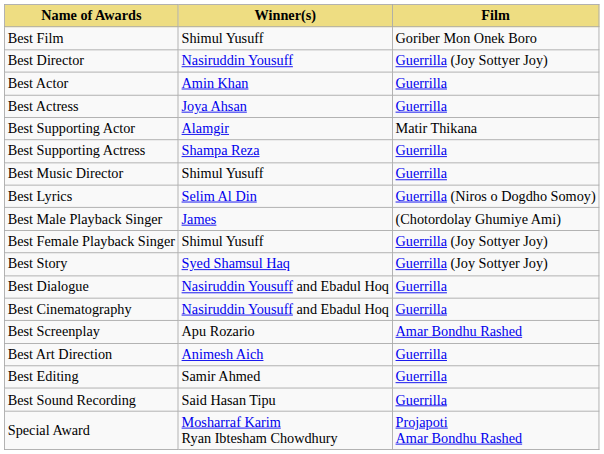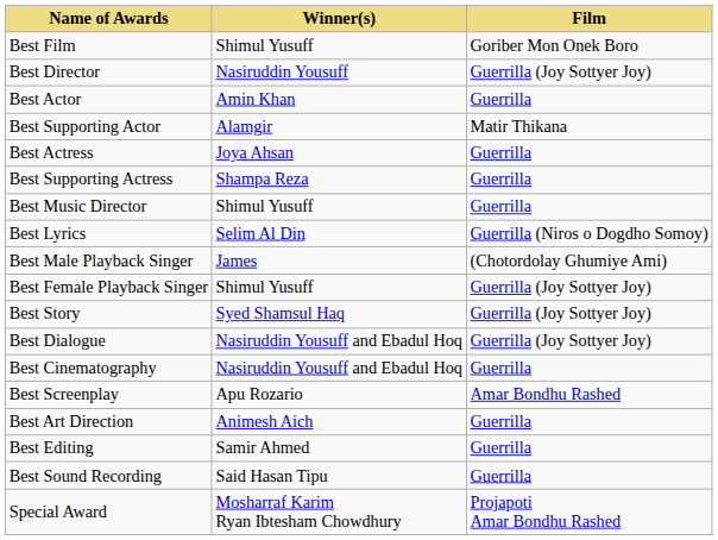rows swapped: Best Actress <-> Best Supporting Actor
Best Dialogue | Film: Guerrilla -> Guerrilla (Joy Sottyer Joy)
